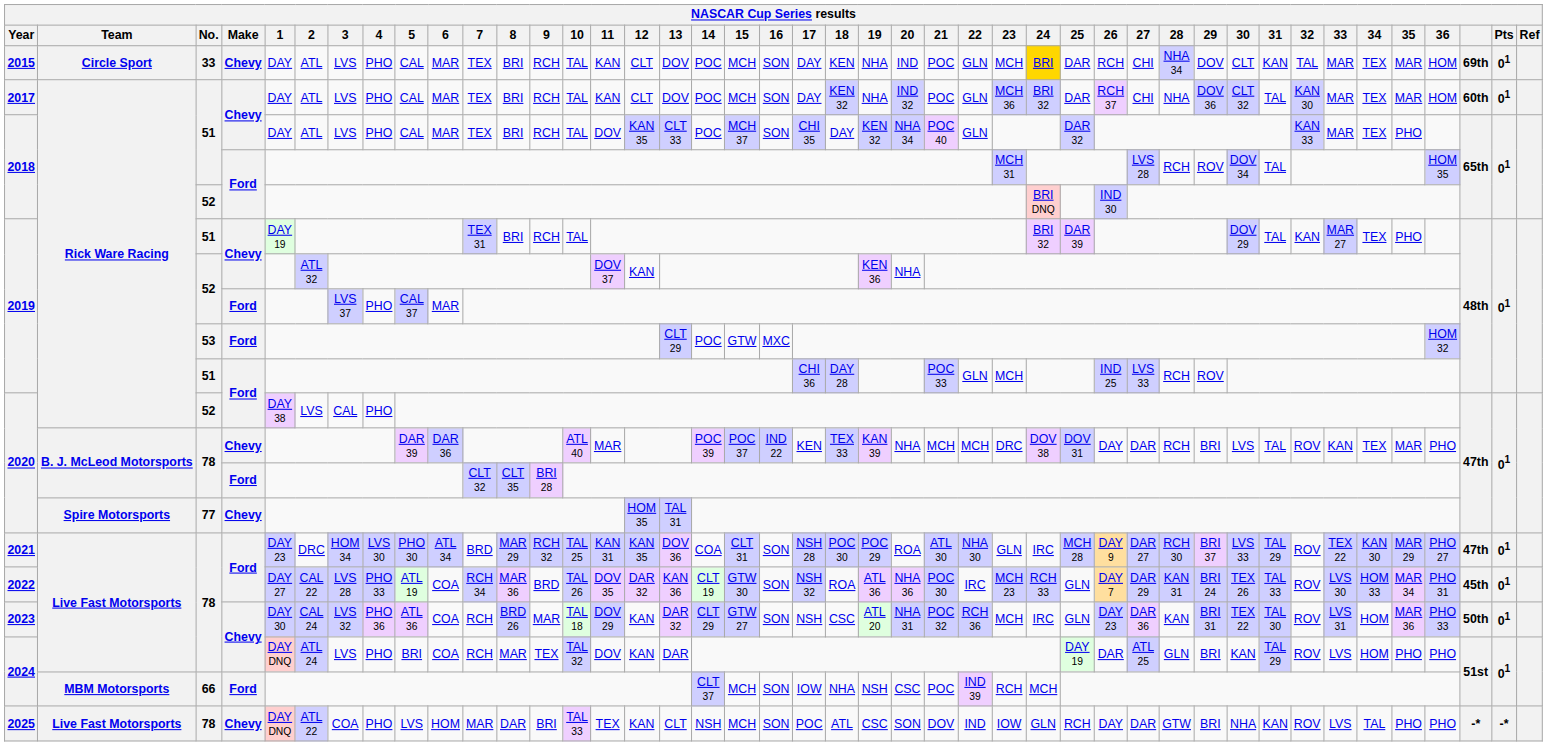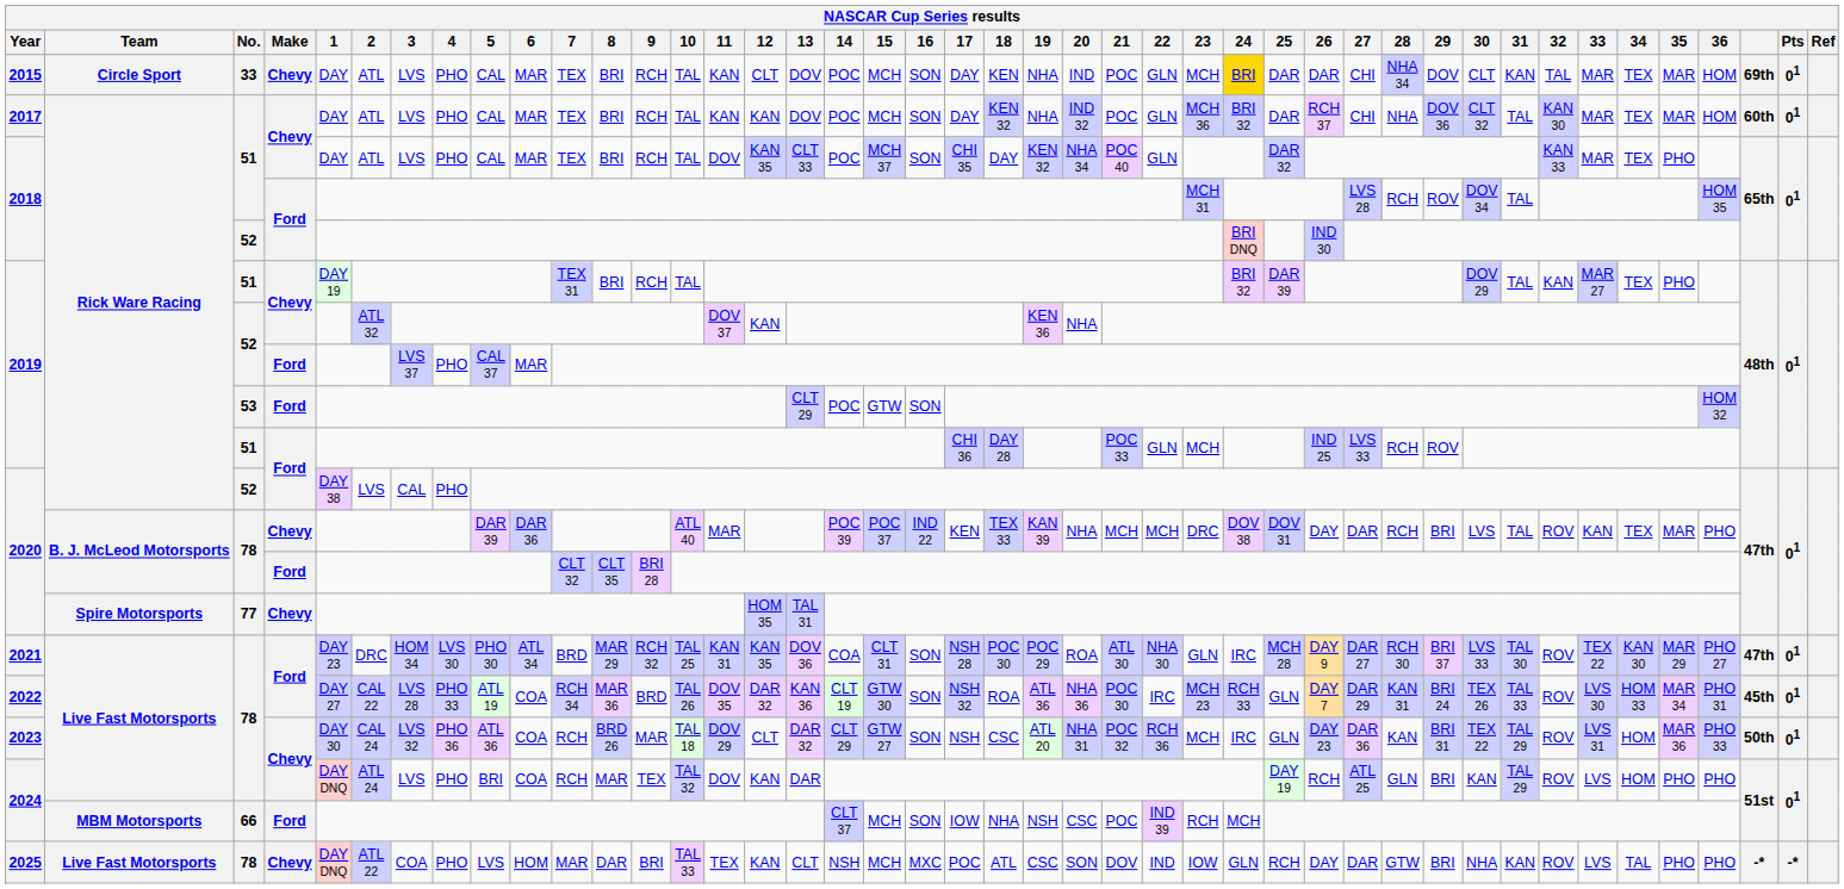2015 | 26: RCH -> DAR
2017 | 12: CLT -> KAN
2019 / 53 | 16: MXC -> SON
2021 | 31: TAL 29 -> TAL 30
2023 | 12: KAN -> CLT
2023 | 31: TAL 30 -> TAL 29
2024 / 78 | 26: DAR -> RCH
2025 | 16: SON -> MXC
